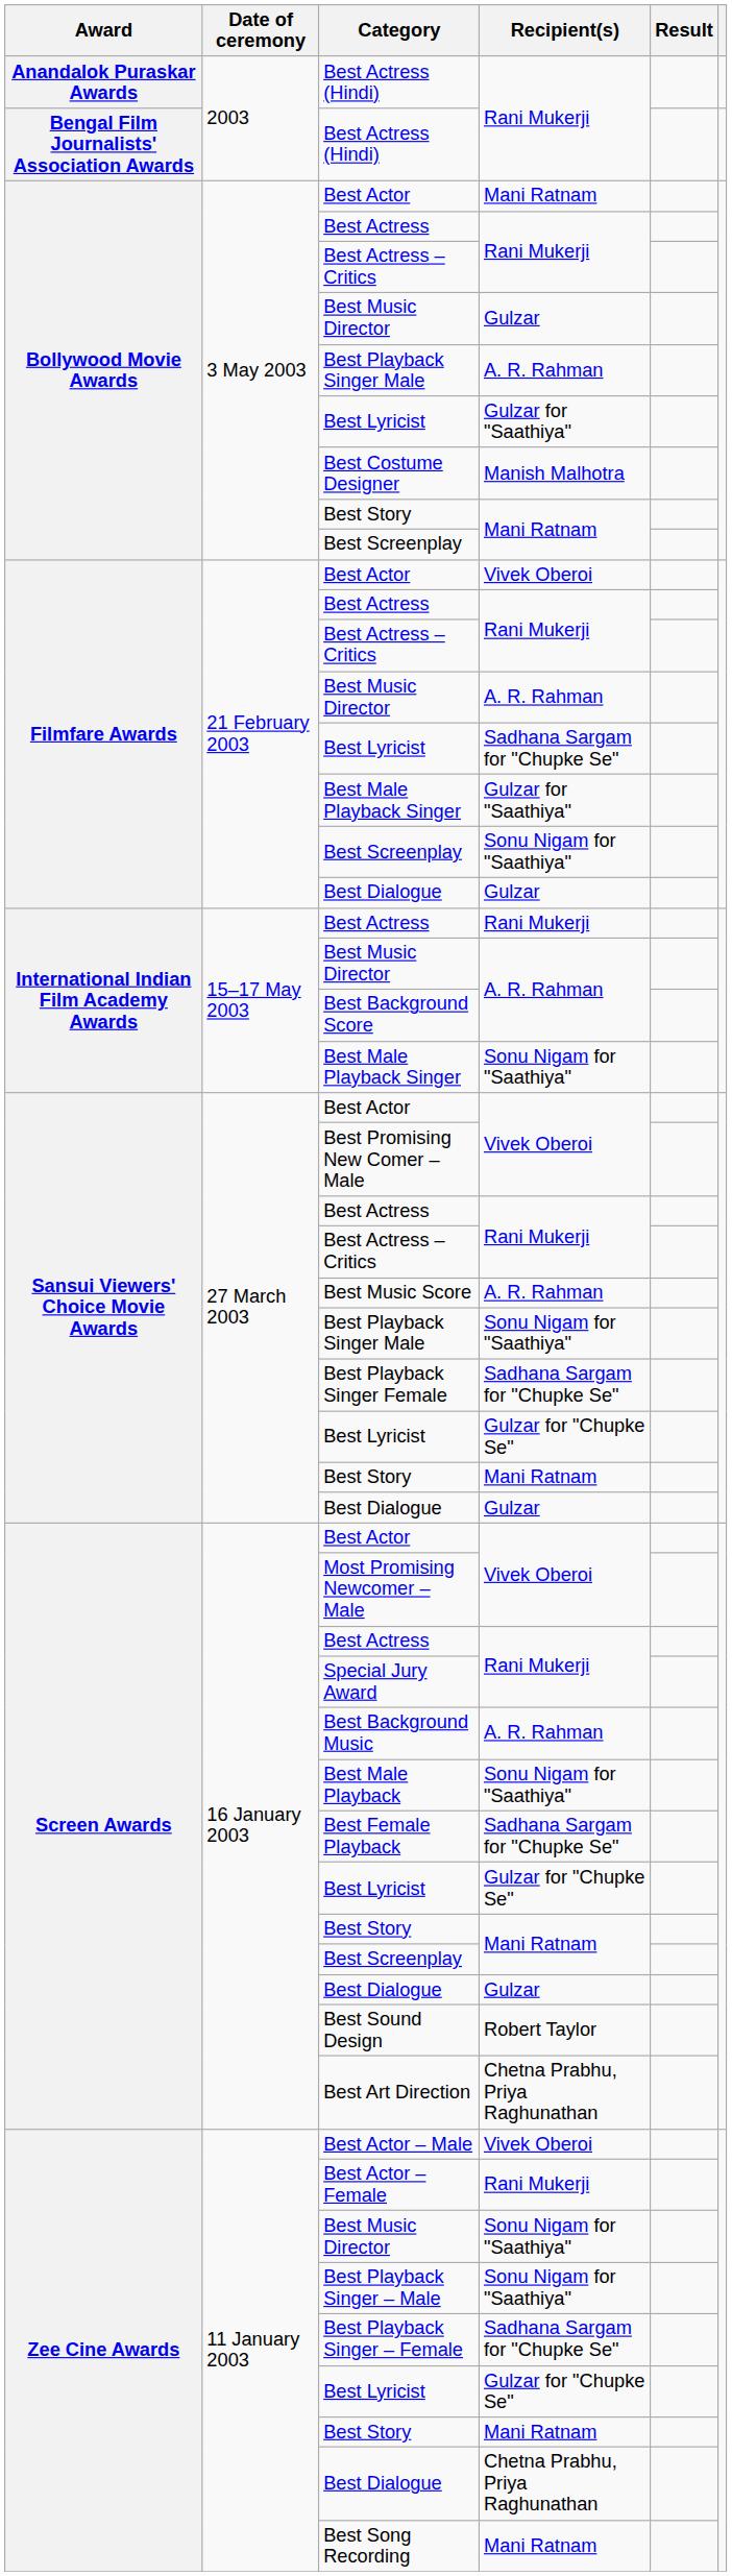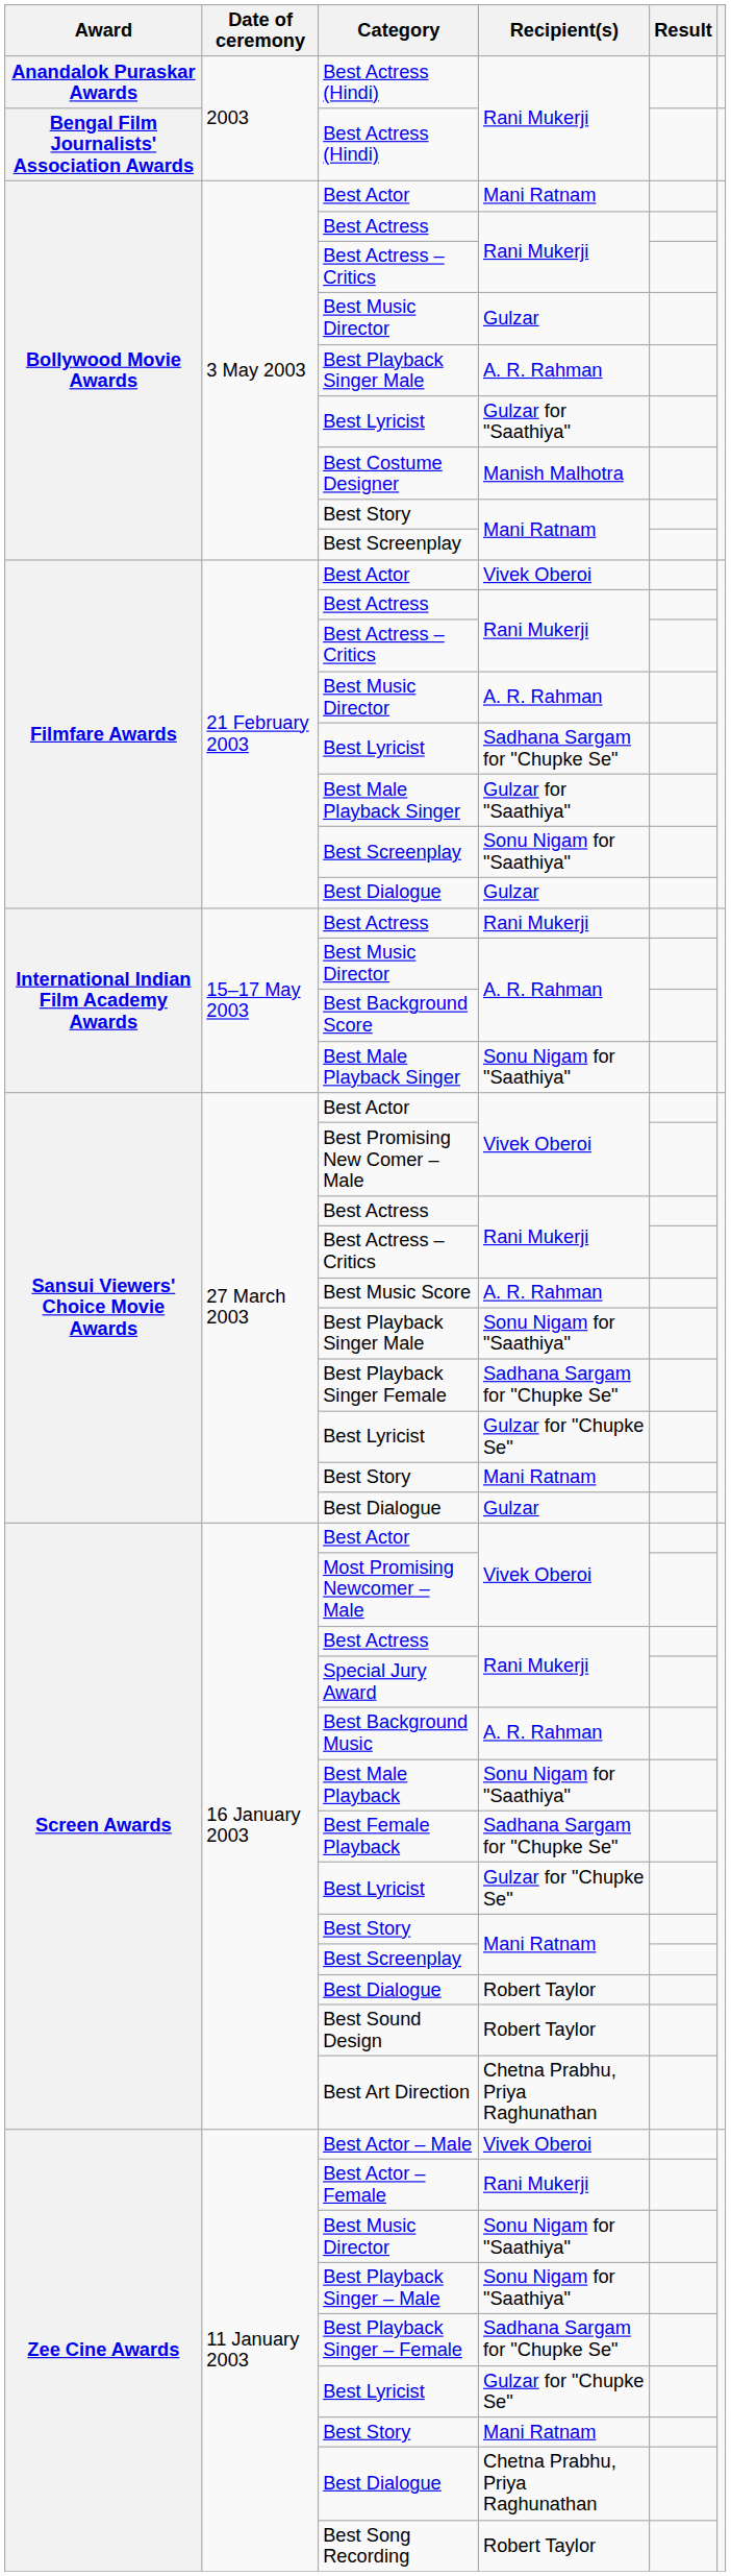Screen Awards / Best Dialogue | Recipient(s): Gulzar -> Robert Taylor
Best Song Recording | Recipient(s): Mani Ratnam -> Robert Taylor
